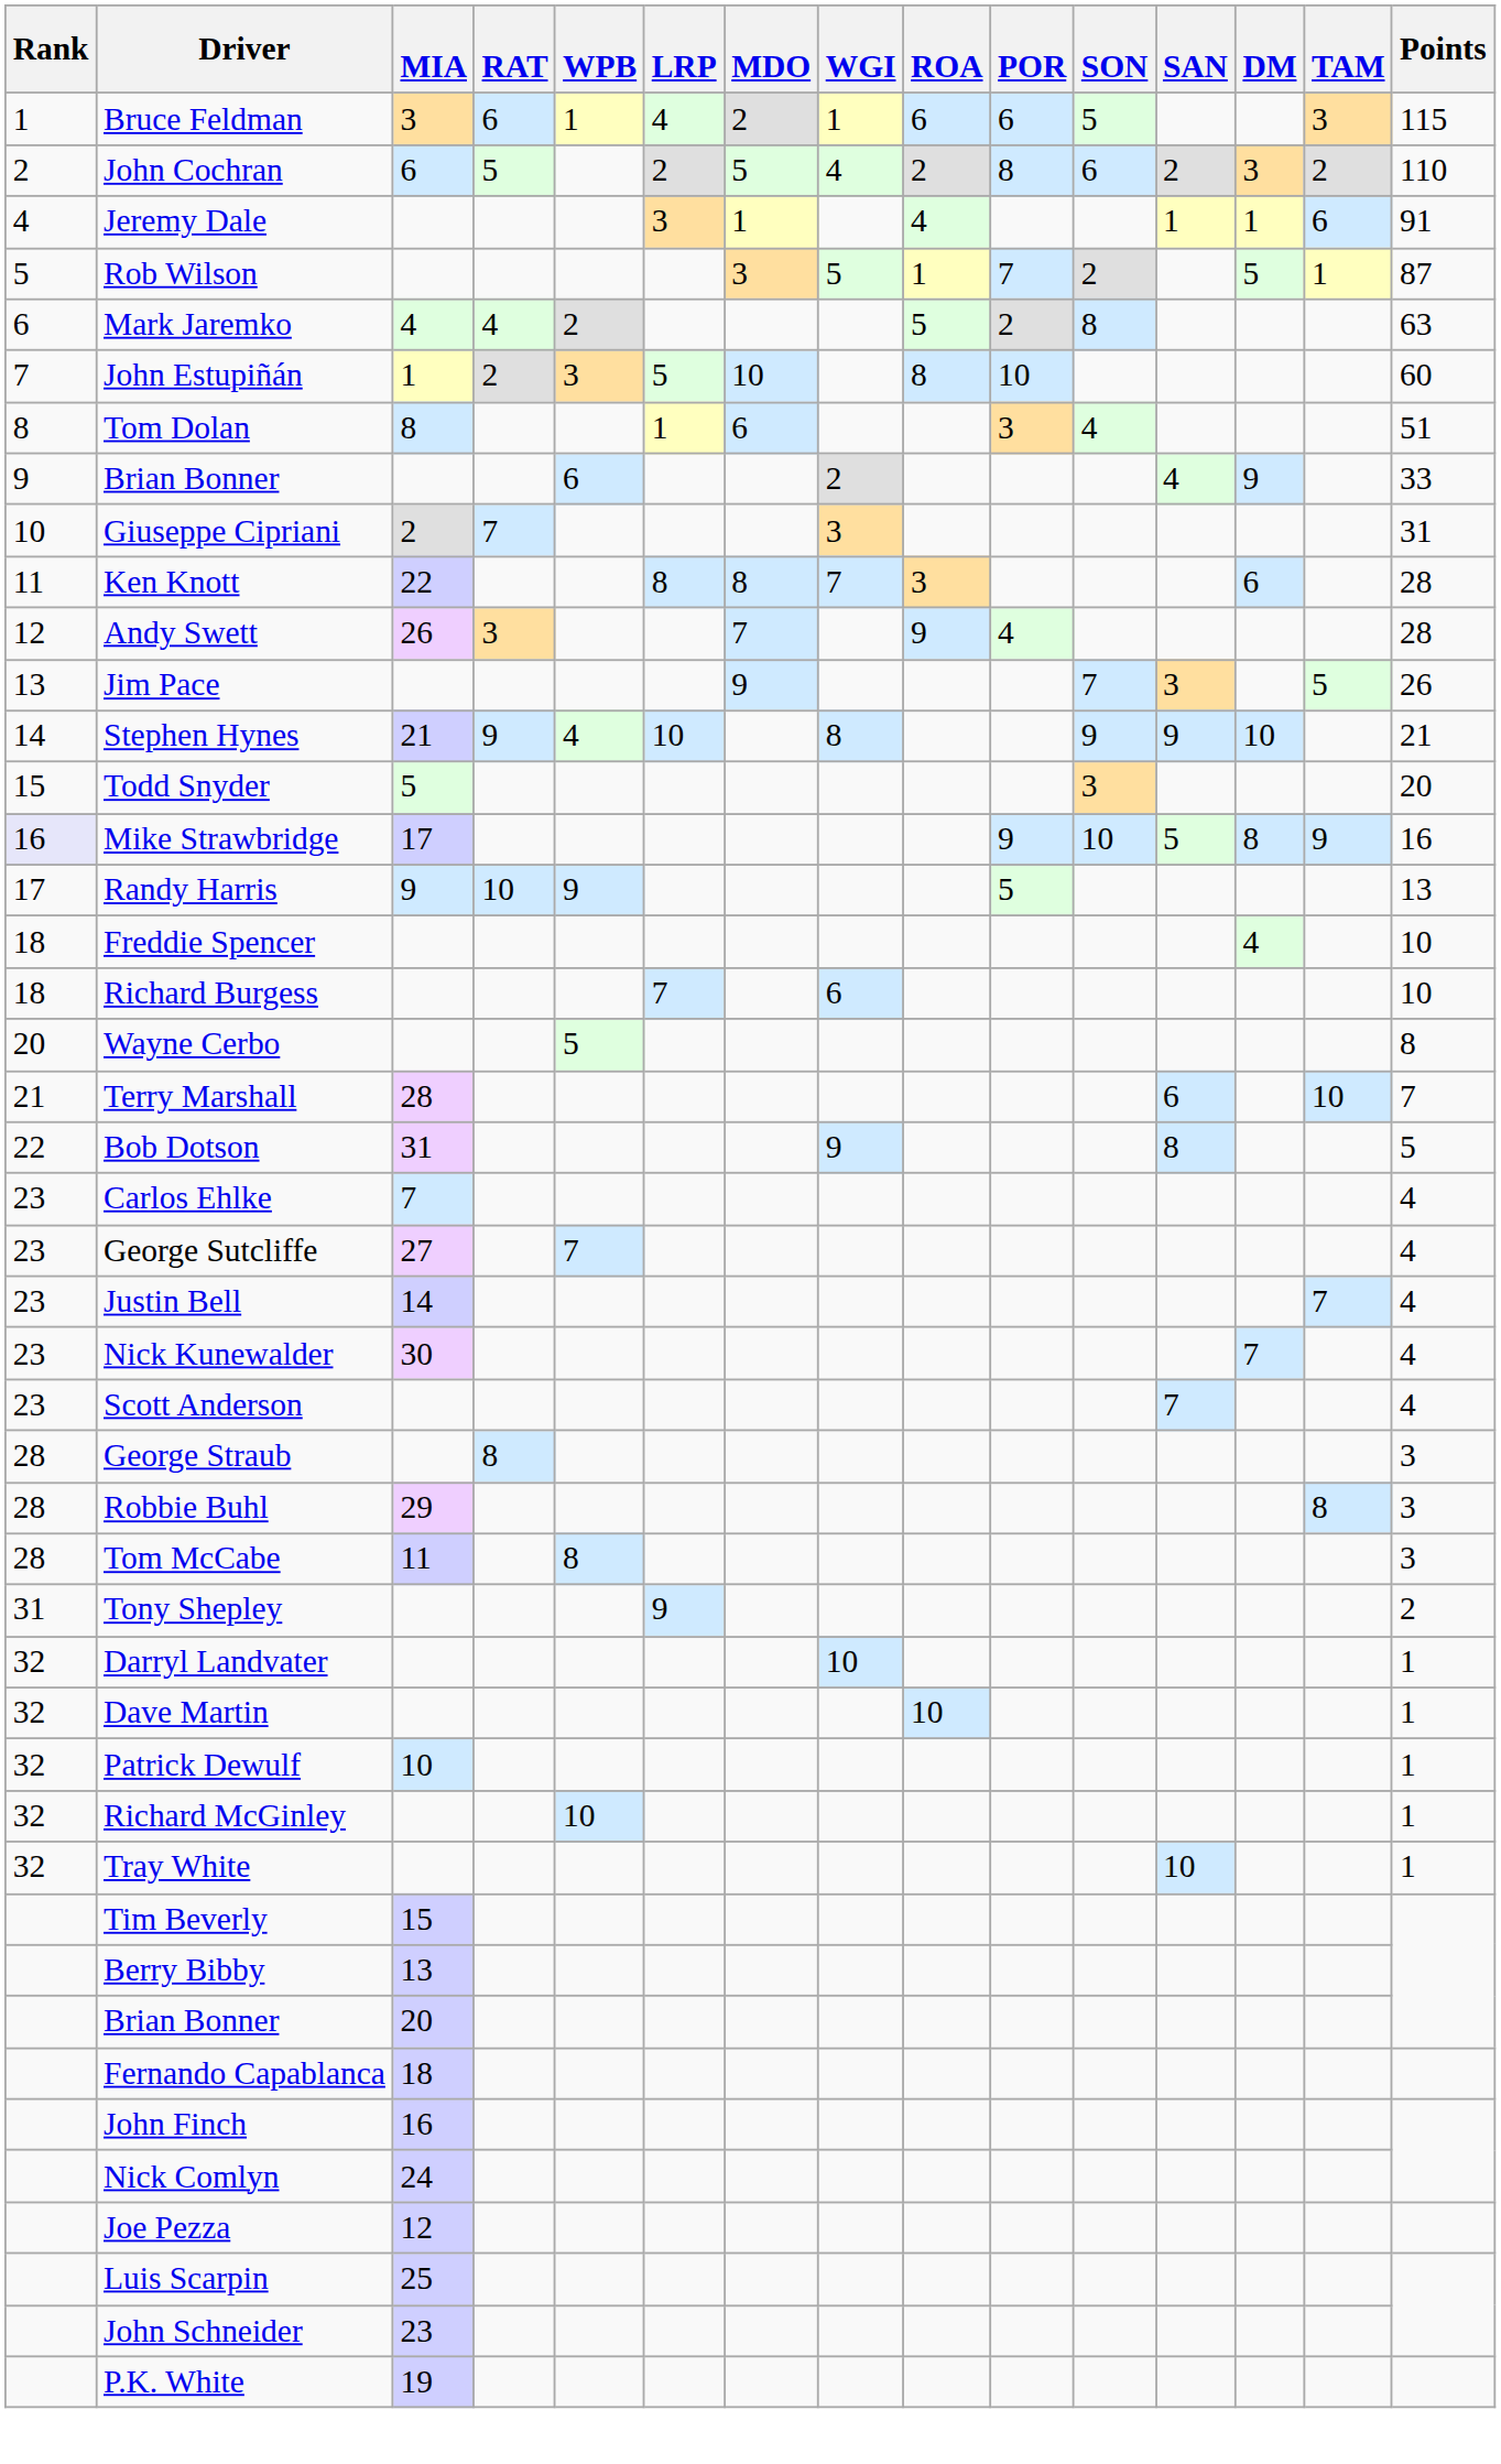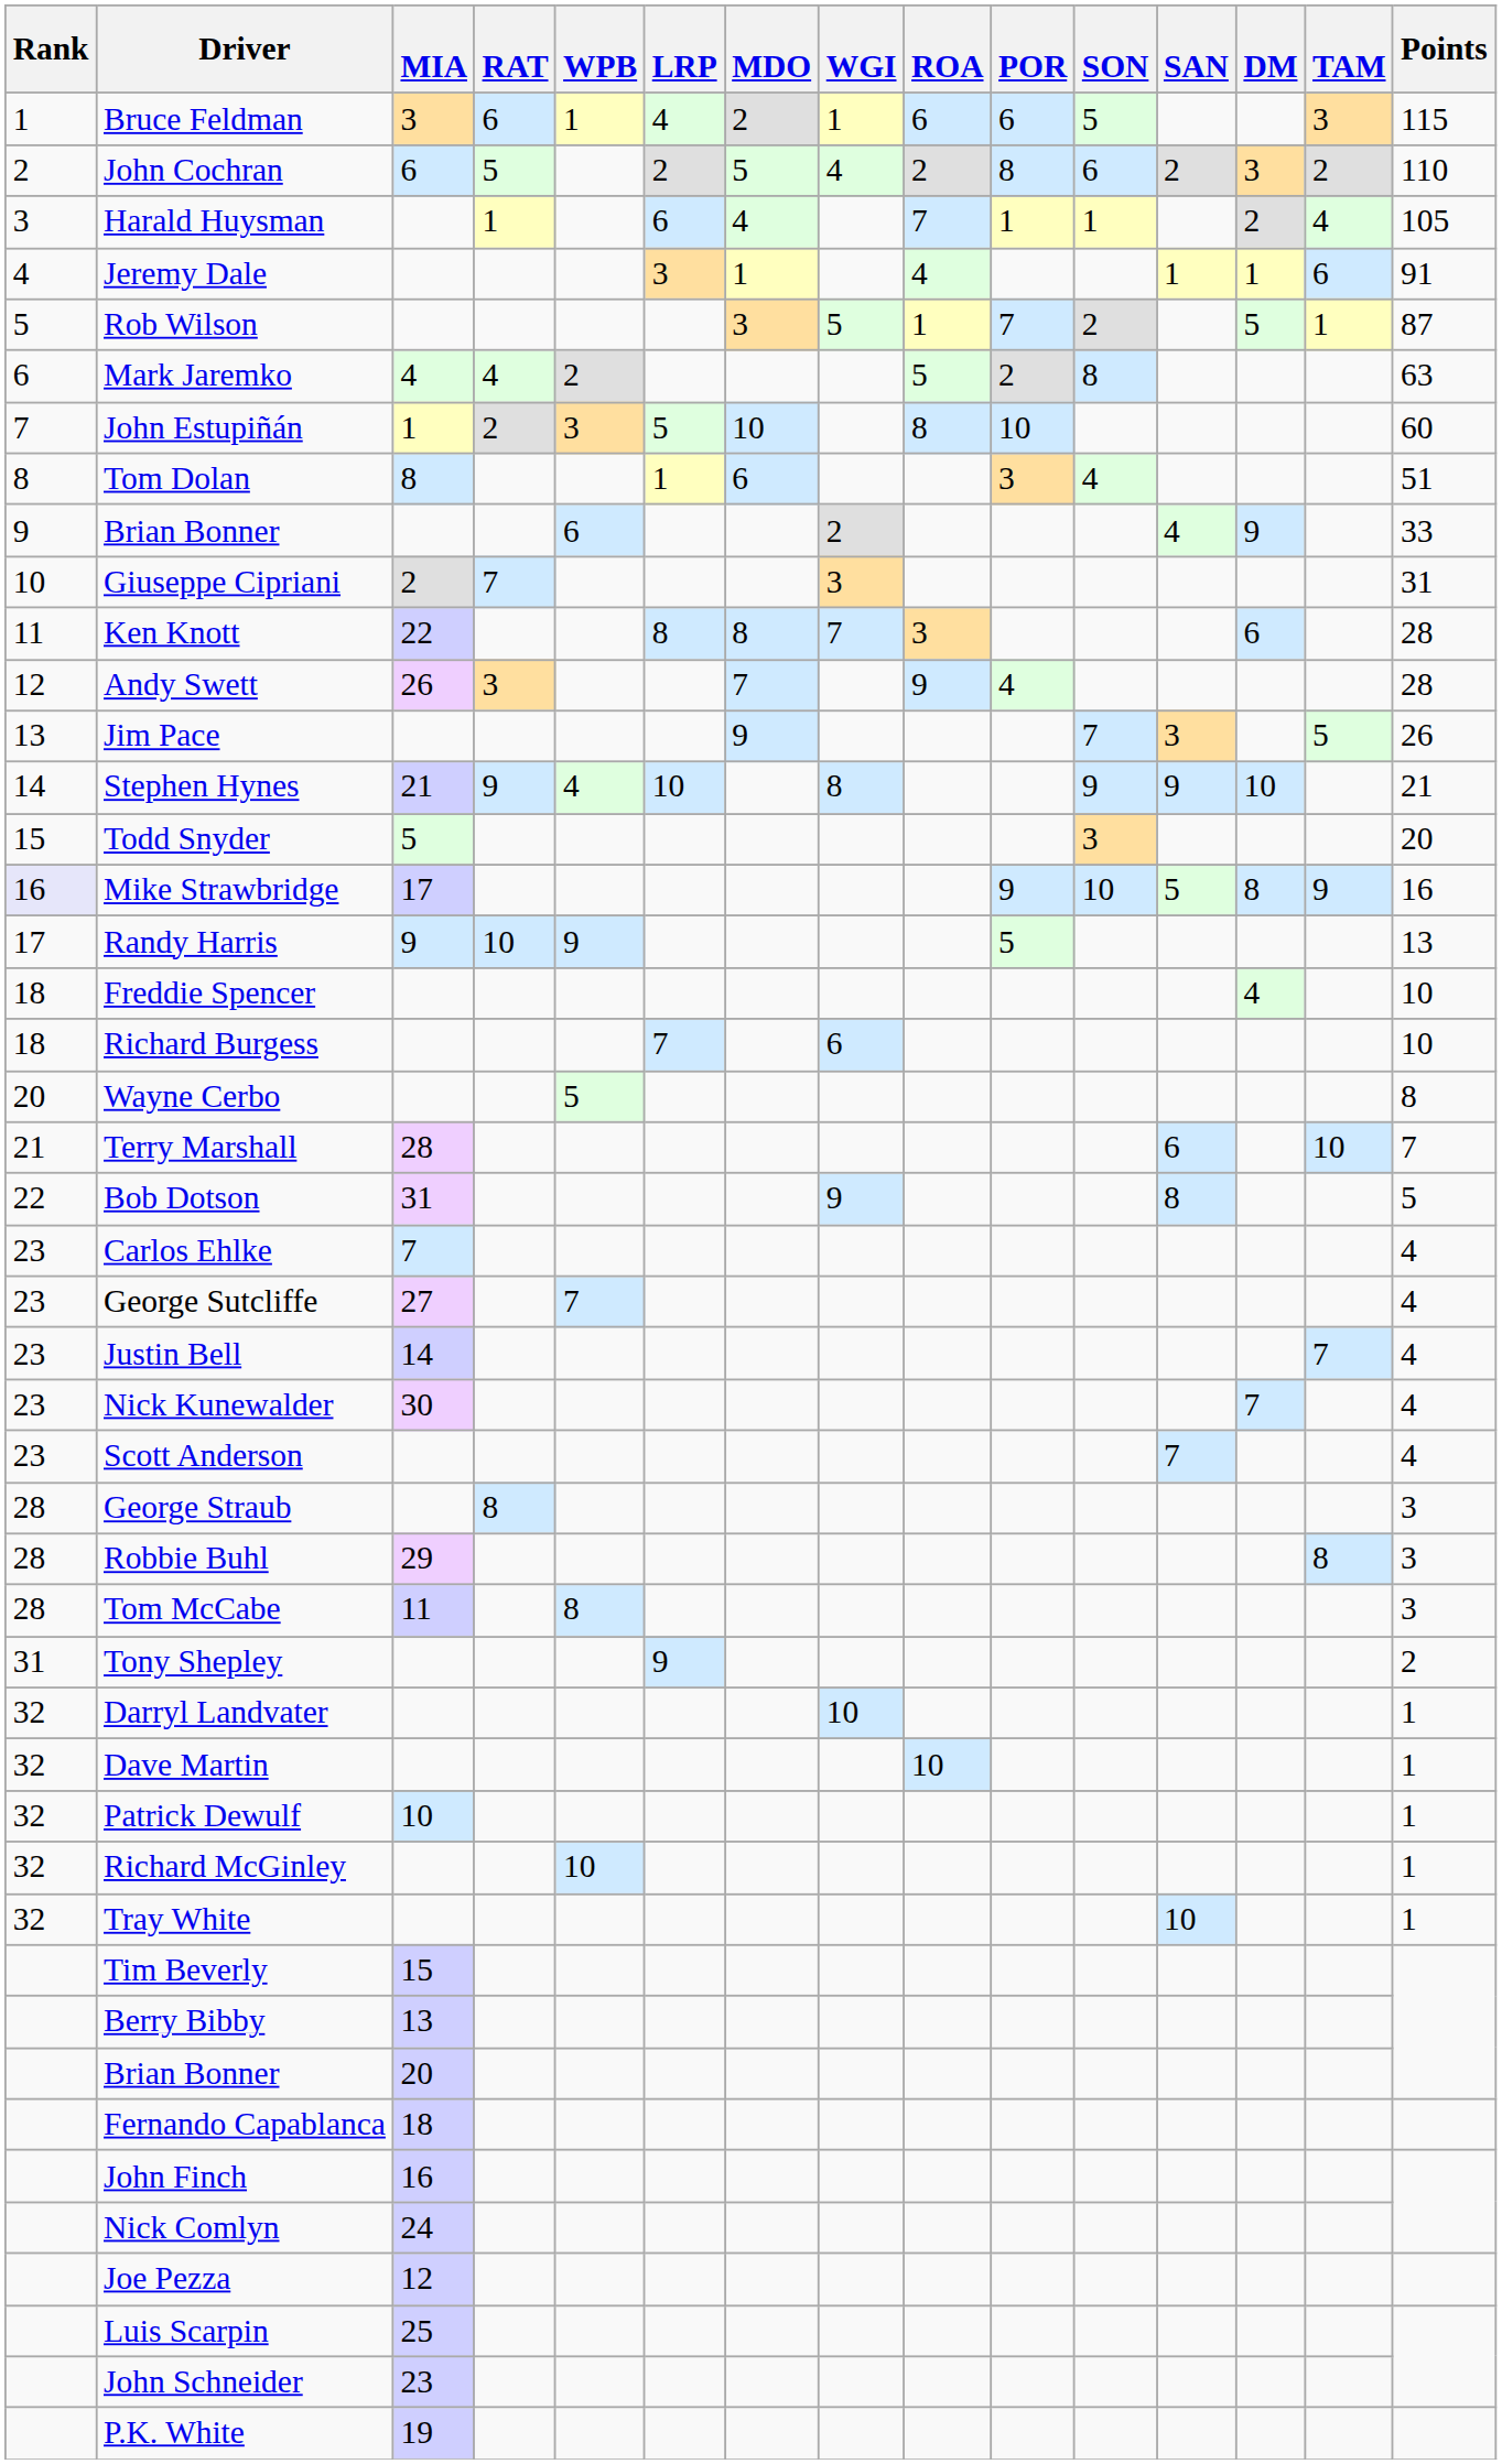+ row: 3 | Harald Huysman | 1 | 6 | 4 | 7 | 1 | 1 | 2 | 4 | 105
